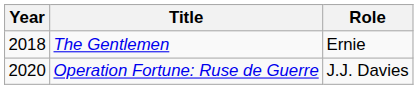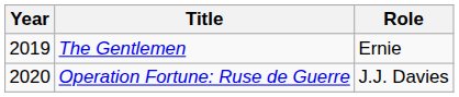The Gentlemen | Year: 2018 -> 2019
